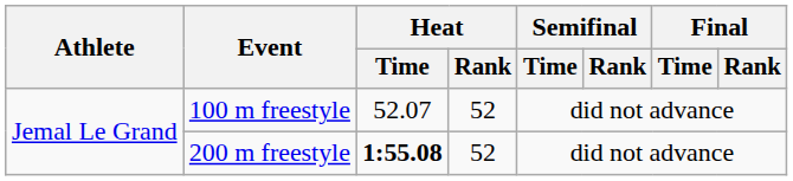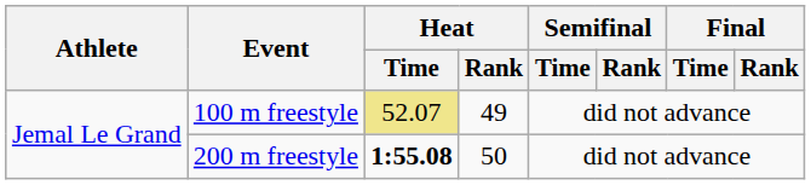100 m freestyle | Heat / Time: no background -> khaki background
100 m freestyle | Heat / Rank: 52 -> 49
200 m freestyle | Heat / Rank: 52 -> 50
